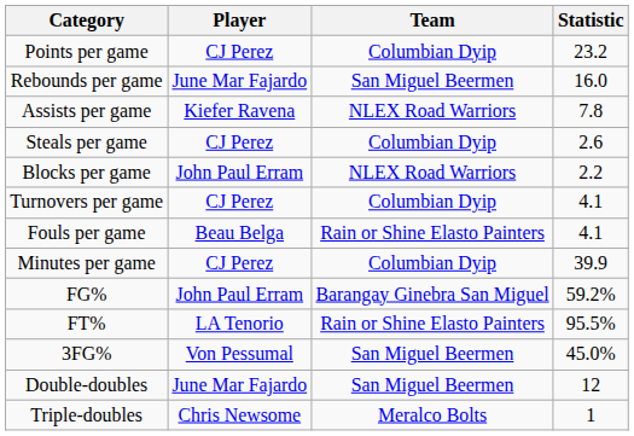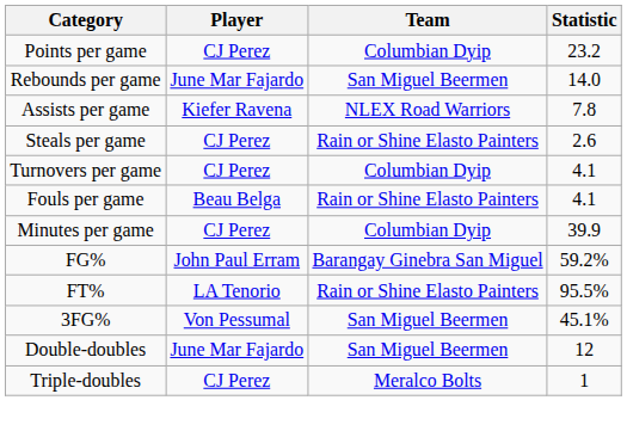Rebounds per game | Statistic: 16.0 -> 14.0
Steals per game | Team: Columbian Dyip -> Rain or Shine Elasto Painters
- row: Blocks per game | John Paul Erram | NLEX Road Warriors | 2.2
3FG% | Statistic: 45.0% -> 45.1%
Triple-doubles | Player: Chris Newsome -> CJ Perez
